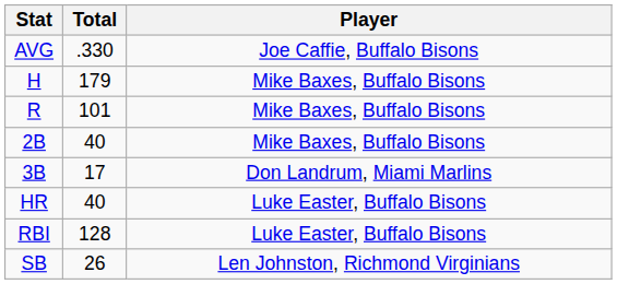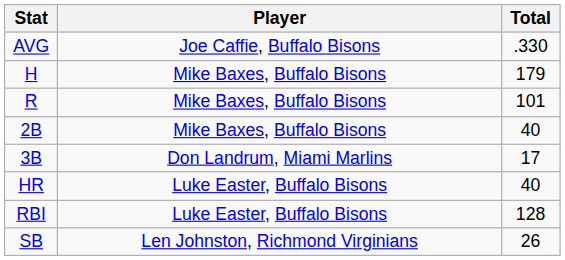columns swapped: Player <-> Total
